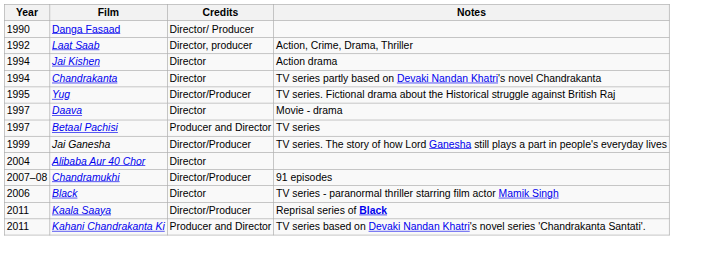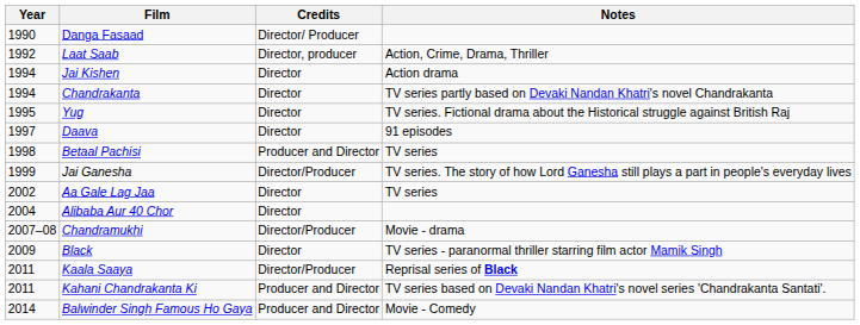Yug | Credits: Director/Producer -> Director
Daava | Notes: Movie - drama -> 91 episodes
Betaal Pachisi | Year: 1997 -> 1998
+ row: 2002 | Aa Gale Lag Jaa | Director | TV series
Chandramukhi | Notes: 91 episodes -> Movie - drama
Black | Year: 2006 -> 2009
+ row: 2014 | Balwinder Singh Famous Ho Gaya | Producer and Director | Movie - Comedy
